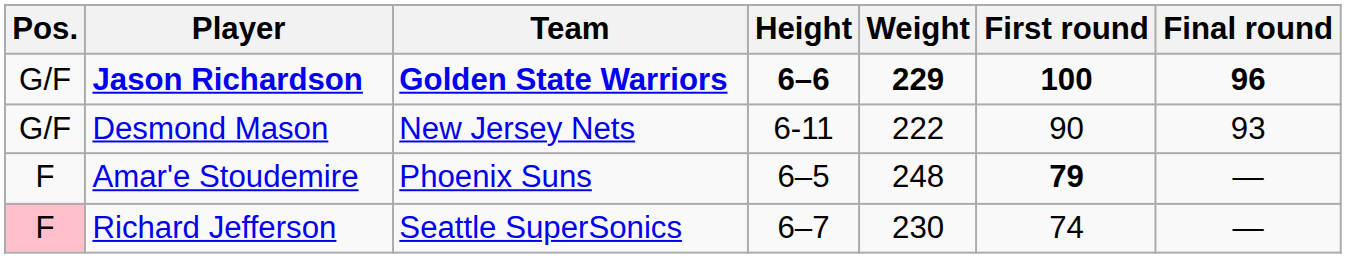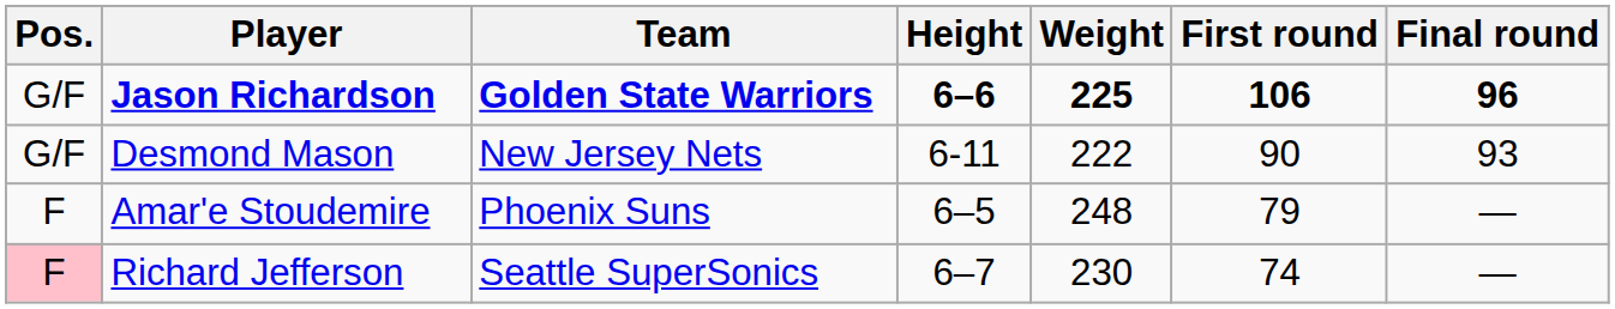Jason Richardson | Weight: 229 -> 225
Jason Richardson | First round: 100 -> 106
Amar'e Stoudemire | First round: bold -> normal
